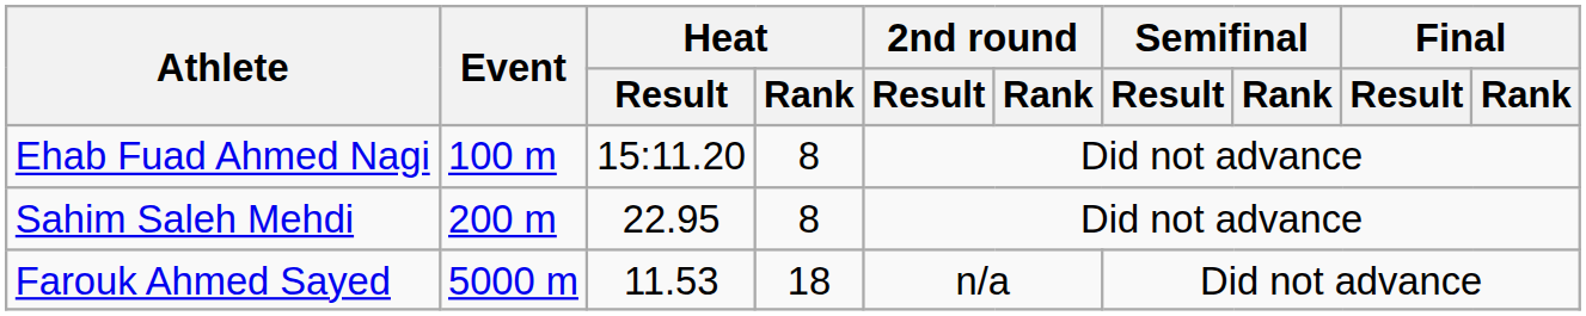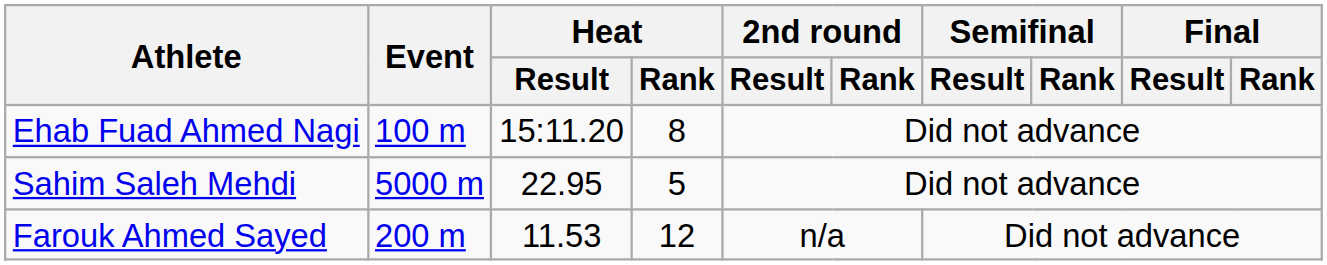Sahim Saleh Mehdi | Event: 200 m -> 5000 m
Sahim Saleh Mehdi | Heat / Rank: 8 -> 5
Farouk Ahmed Sayed | Event: 5000 m -> 200 m
Farouk Ahmed Sayed | Heat / Rank: 18 -> 12
